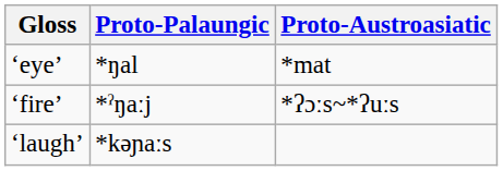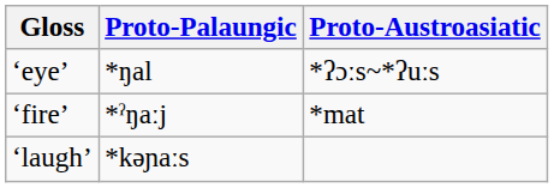‘eye’ | Proto-Austroasiatic: *mat -> *ʔɔːs~*ʔuːs
‘fire’ | Proto-Austroasiatic: *ʔɔːs~*ʔuːs -> *mat
